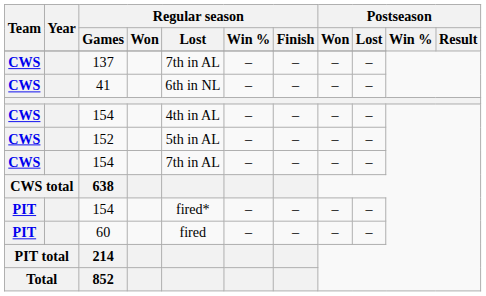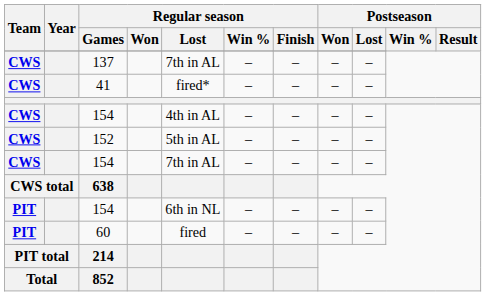41 | Regular season / Lost: 6th in NL -> fired*
PIT / 154 | Regular season / Lost: fired* -> 6th in NL
